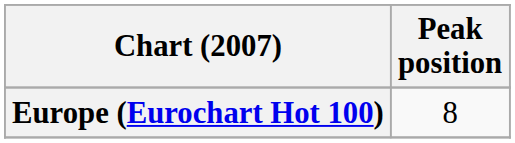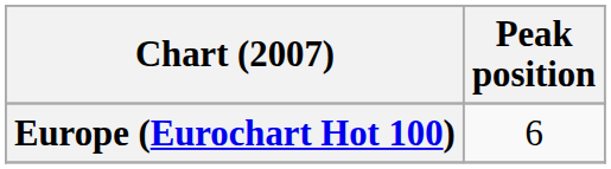Europe (Eurochart Hot 100) | Peak position: 8 -> 6
